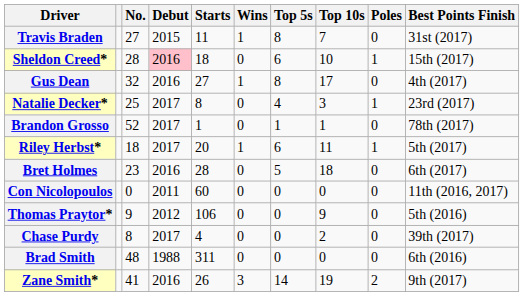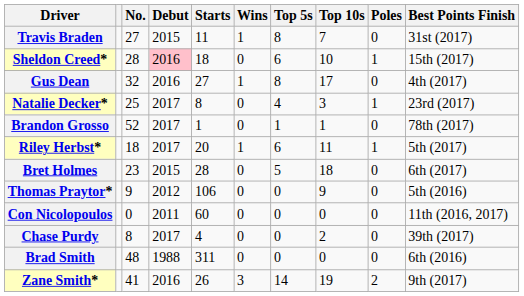Bret Holmes | Debut: 2016 -> 2015
rows swapped: Con Nicolopoulos <-> Thomas Praytor*
